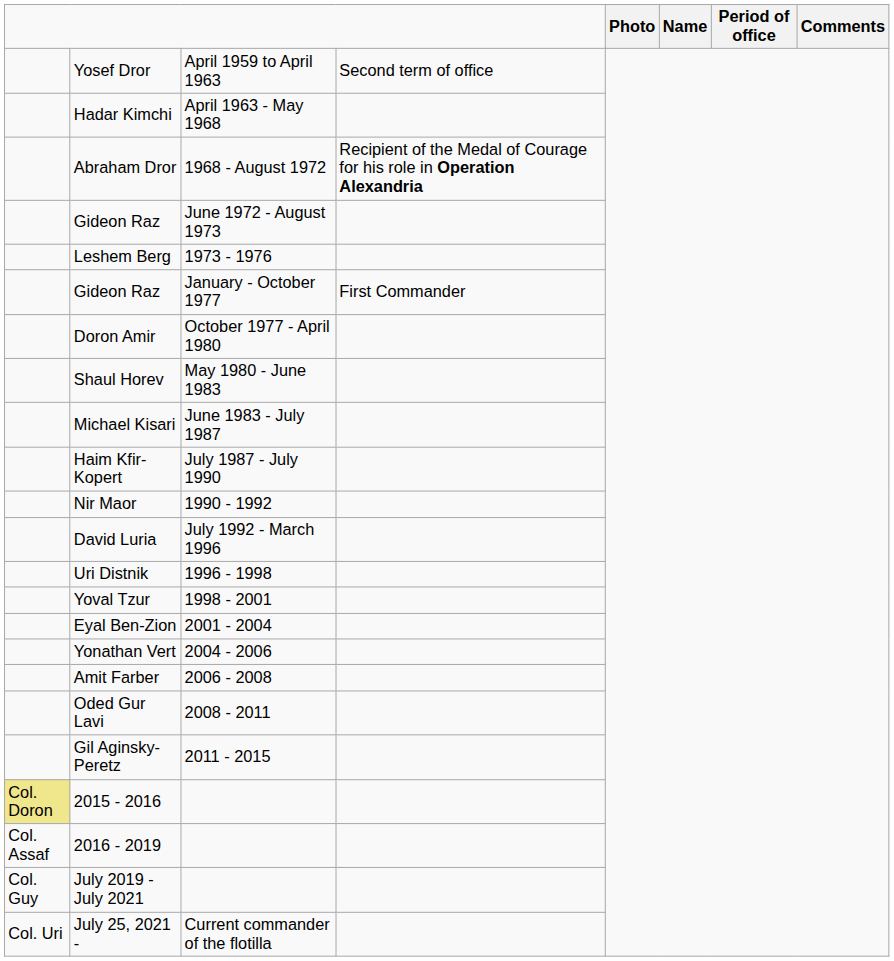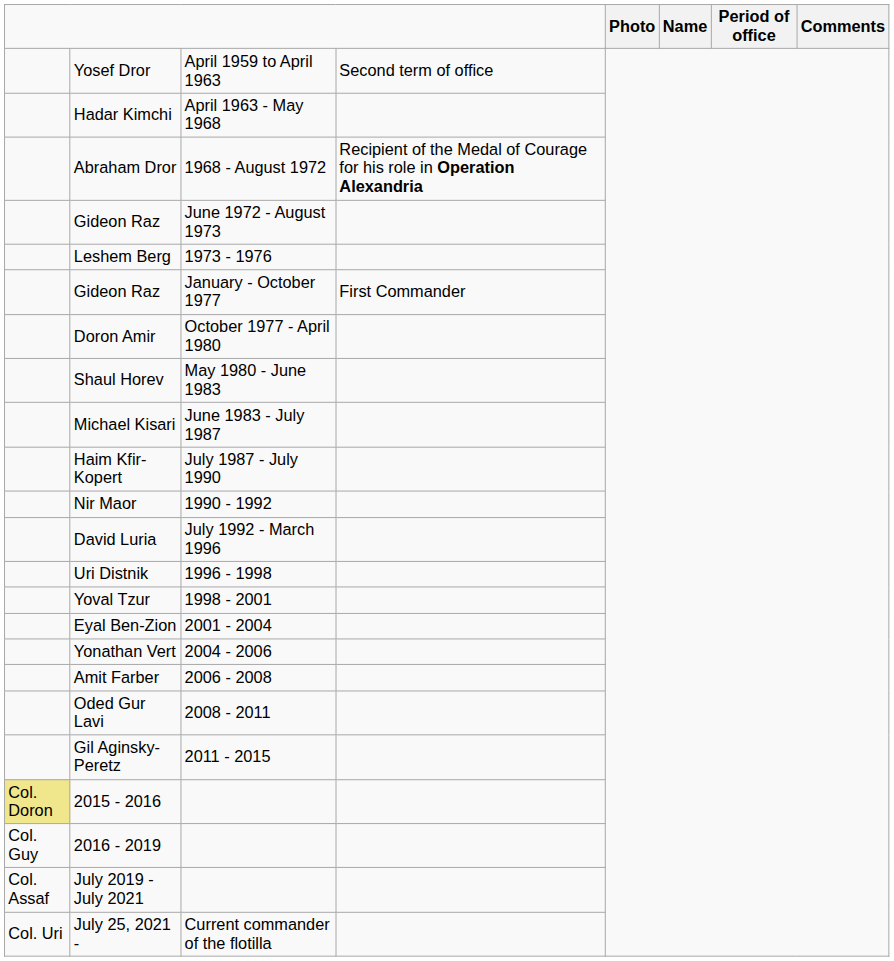2016 - 2019 | column 1: Col. Assaf -> Col. Guy
July 2019 - July 2021 | column 1: Col. Guy -> Col. Assaf
